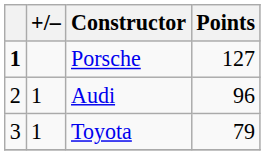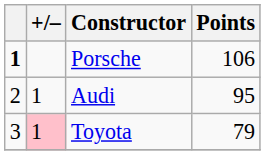Porsche | Points: 127 -> 106
Audi | Points: 96 -> 95
Toyota | +/–: no background -> pink background
